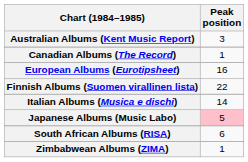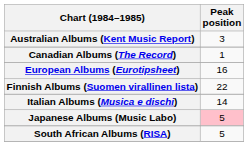South African Albums (RISA) | Peak position: 6 -> 5
- row: Zimbabwean Albums (ZIMA) | 1
